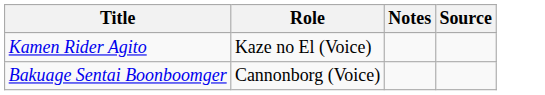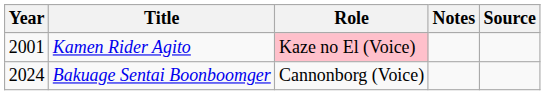+ column: Year | 2001 | 2024
Kamen Rider Agito | Role: no background -> pink background
